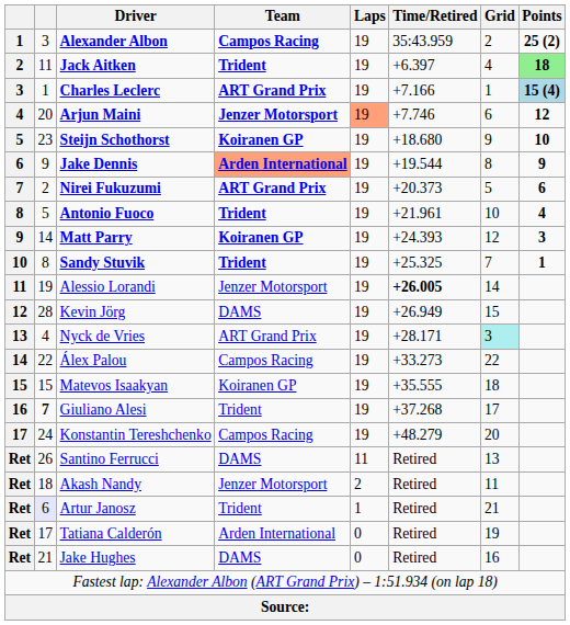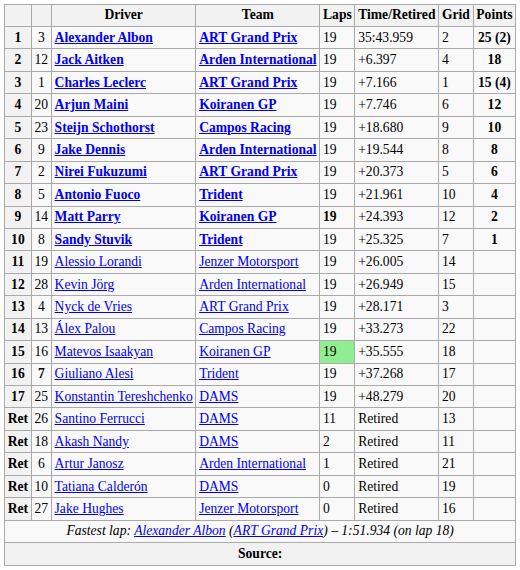Alexander Albon | Team: Campos Racing -> ART Grand Prix
Jack Aitken | column 2: 11 -> 12
Jack Aitken | Team: Trident -> Arden International
Jack Aitken | Points: lightgreen background -> no background
Charles Leclerc | Points: lightblue background -> no background
Arjun Maini | Team: Jenzer Motorsport -> Koiranen GP
Arjun Maini | Laps: lightsalmon background -> no background
Steijn Schothorst | Team: Koiranen GP -> Campos Racing
Jake Dennis | Team: lightsalmon background -> no background
Jake Dennis | Points: 9 -> 8
Matt Parry | Laps: normal -> bold
Matt Parry | Points: 3 -> 2
Alessio Lorandi | Time/Retired: bold -> normal
Kevin Jörg | Team: DAMS -> Arden International
Nyck de Vries | Grid: paleturquoise background -> no background
Álex Palou | column 2: 22 -> 13
Matevos Isaakyan | column 2: 15 -> 16
Matevos Isaakyan | Laps: no background -> lightgreen background
Konstantin Tereshchenko | column 2: 24 -> 25
Konstantin Tereshchenko | Team: Campos Racing -> DAMS
Akash Nandy | Team: Jenzer Motorsport -> DAMS
Artur Janosz | column 2: lavender background -> no background
Artur Janosz | Team: Trident -> Arden International
Tatiana Calderón | column 2: 17 -> 10
Tatiana Calderón | Team: Arden International -> DAMS
Jake Hughes | column 2: 21 -> 27
Jake Hughes | Team: DAMS -> Jenzer Motorsport
